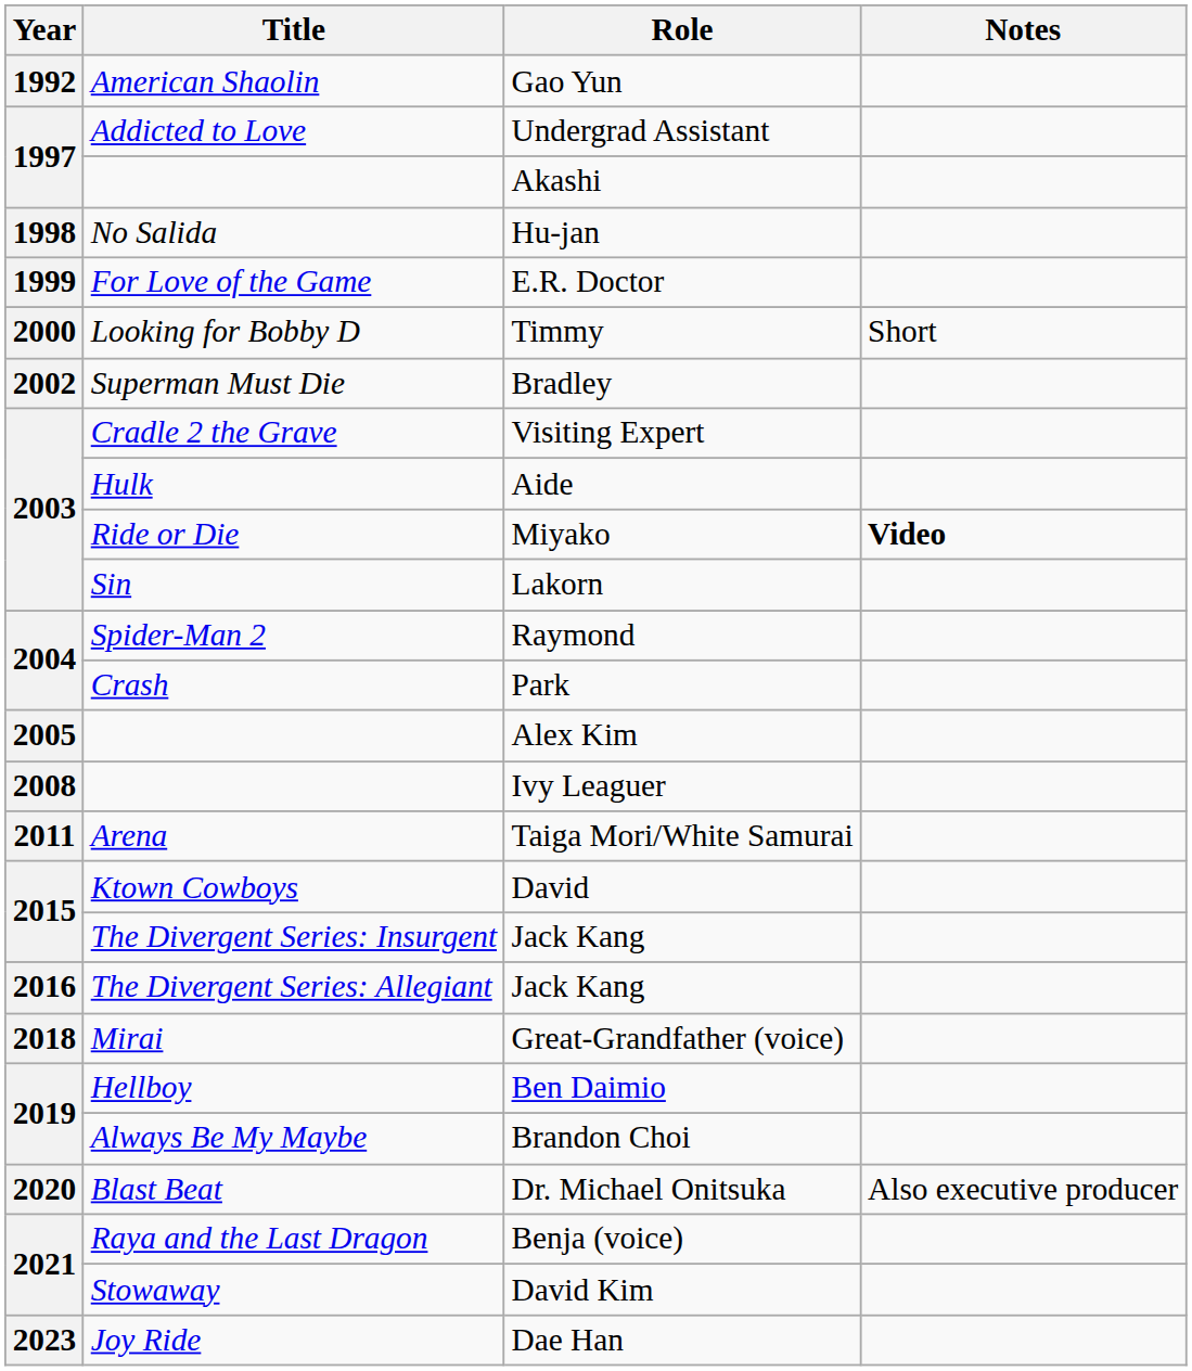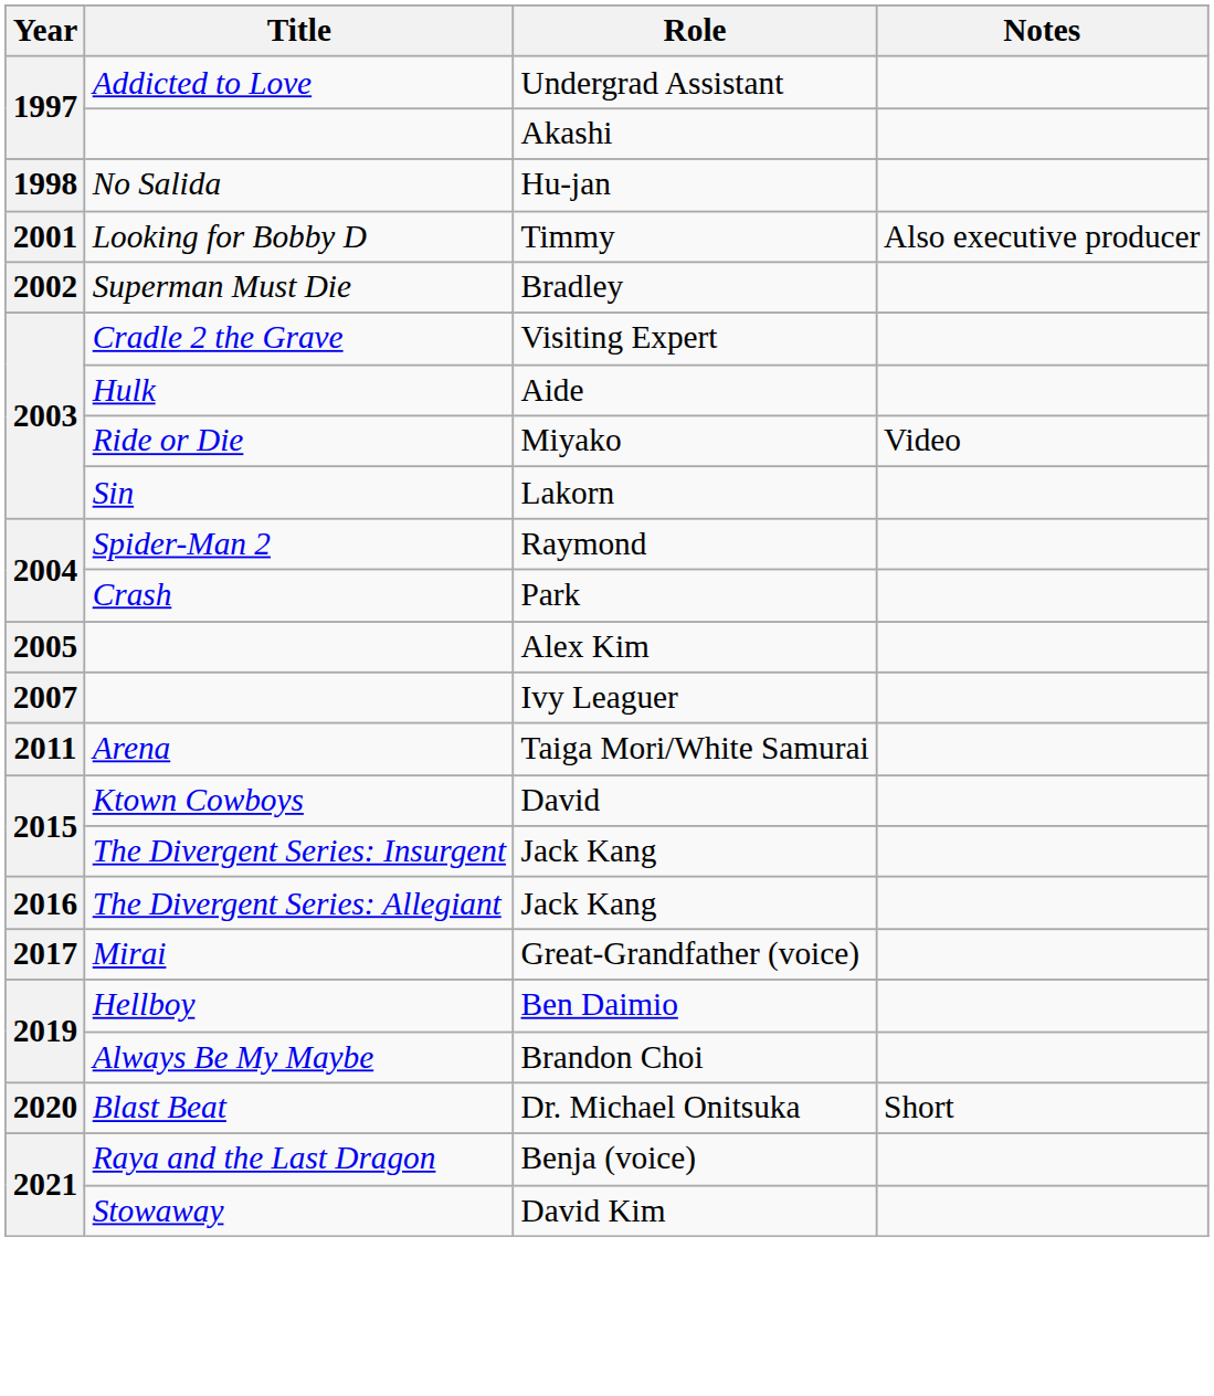- row: 1992 | American Shaolin | Gao Yun
- row: 1999 | For Love of the Game | E.R. Doctor
Timmy | Year: 2000 -> 2001
Timmy | Notes: Short -> Also executive producer
Miyako | Notes: bold -> normal
Ivy Leaguer | Year: 2008 -> 2007
Great-Grandfather (voice) | Year: 2018 -> 2017
Dr. Michael Onitsuka | Notes: Also executive producer -> Short
- row: 2023 | Joy Ride | Dae Han
